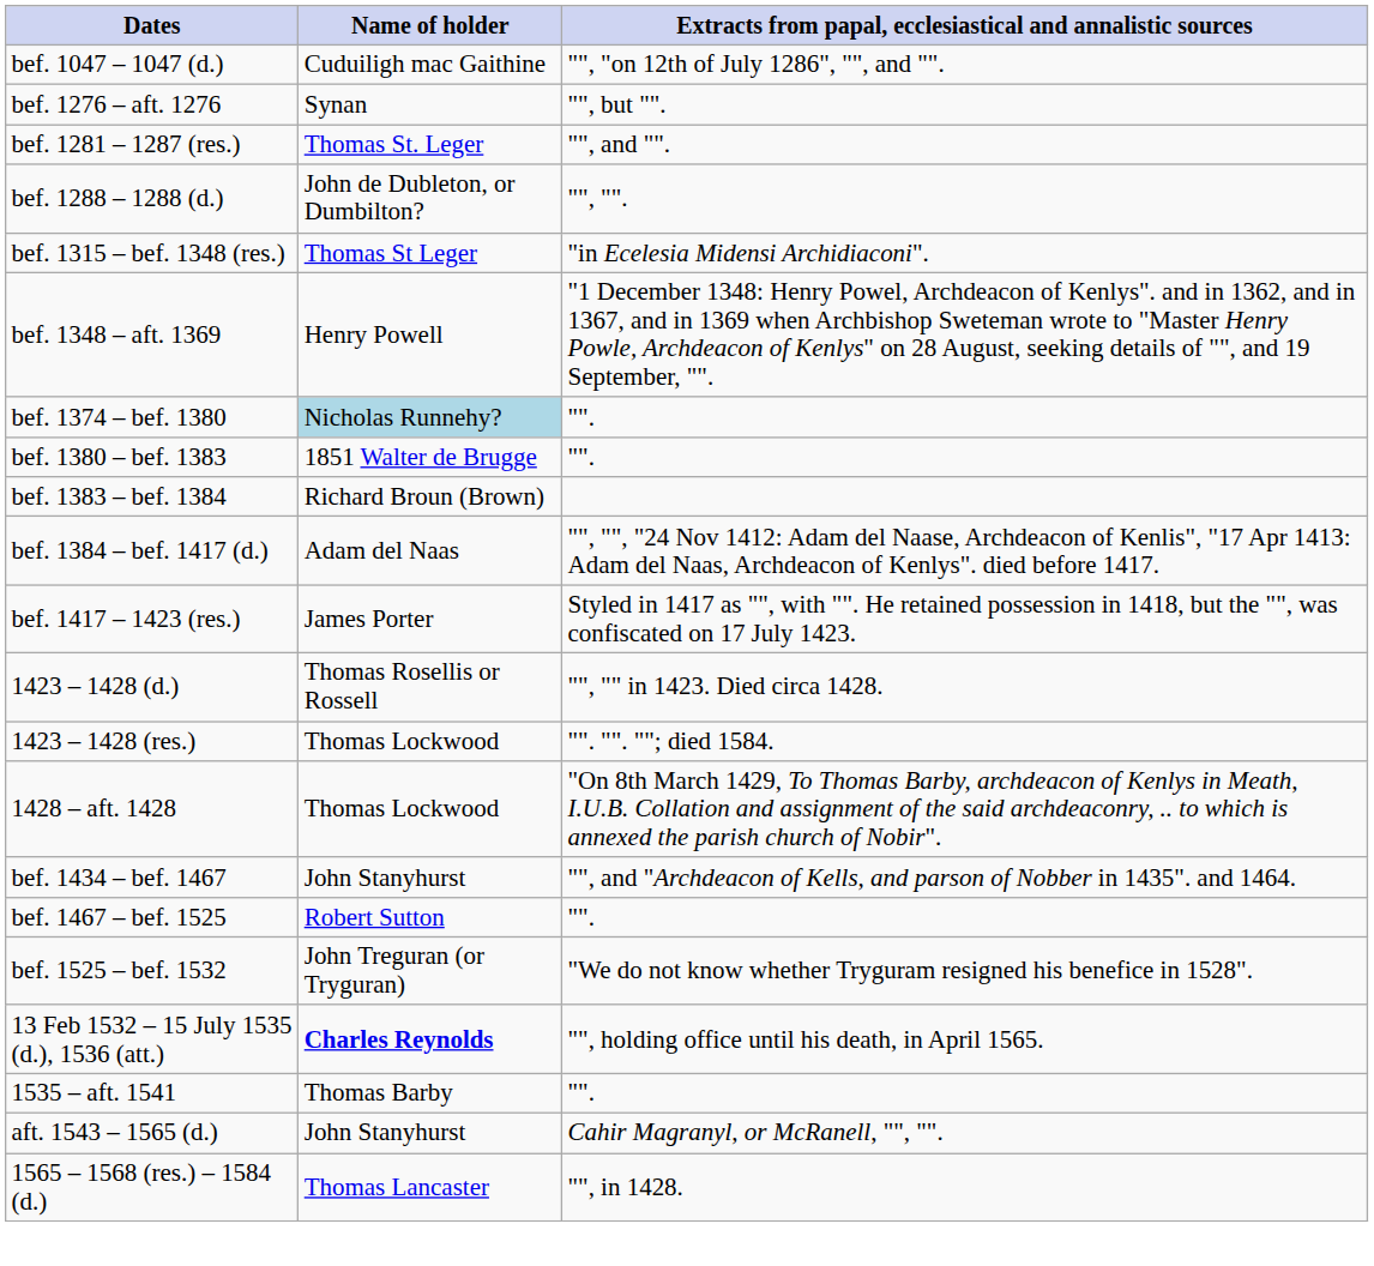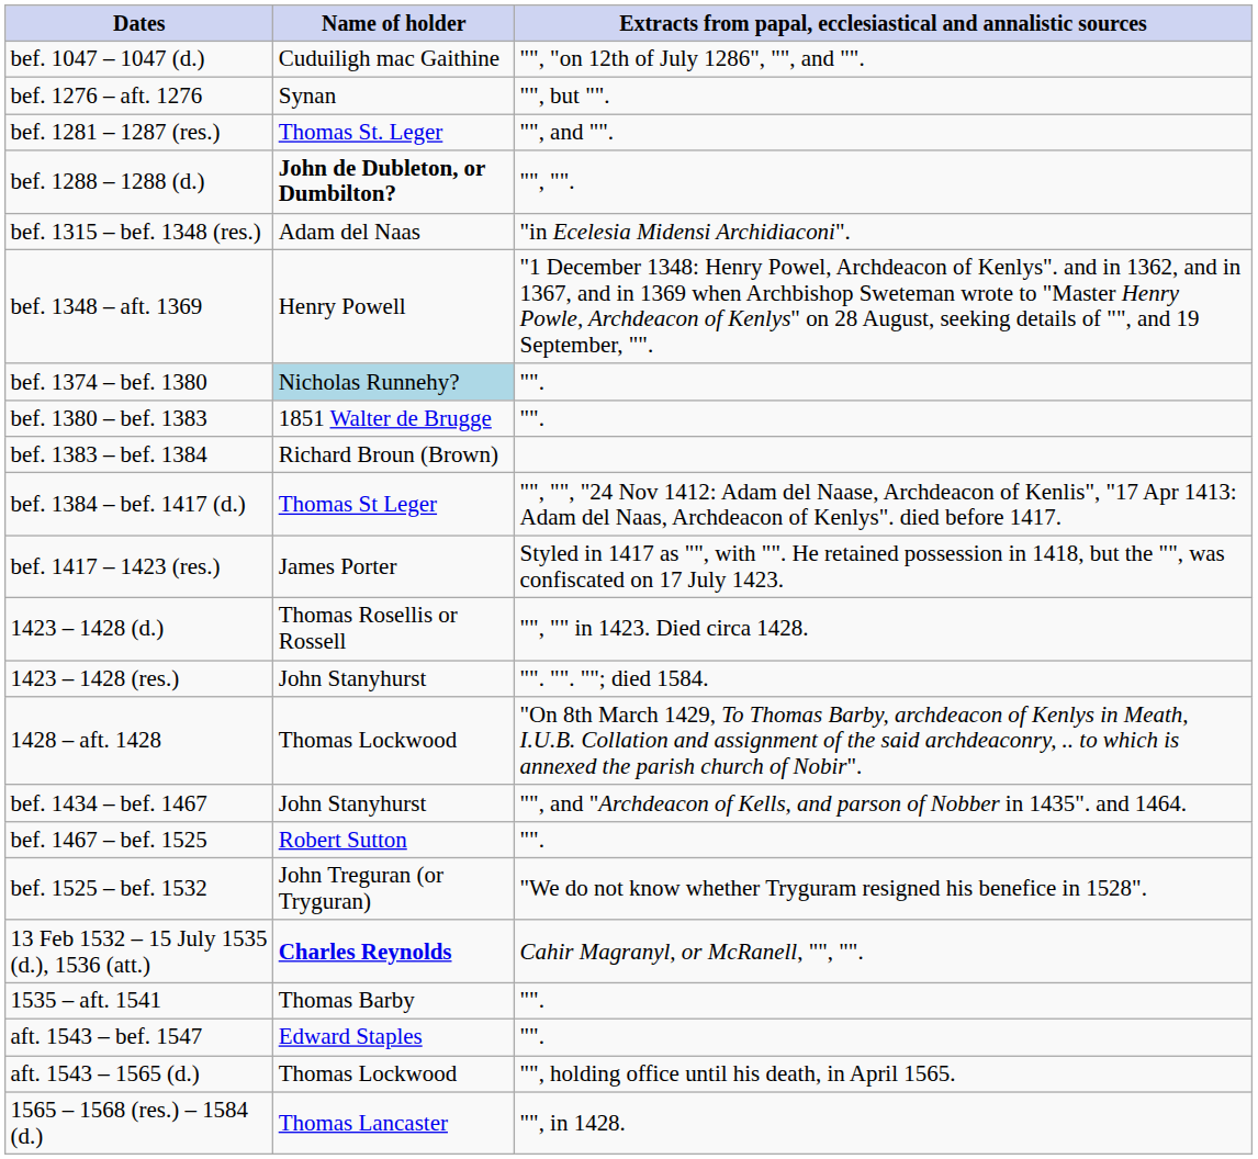bef. 1288 – 1288 (d.) | Name of holder: normal -> bold
bef. 1315 – bef. 1348 (res.) | Name of holder: Thomas St Leger -> Adam del Naas
bef. 1384 – bef. 1417 (d.) | Name of holder: Adam del Naas -> Thomas St Leger
1423 – 1428 (res.) | Name of holder: Thomas Lockwood -> John Stanyhurst
13 Feb 1532 – 15 July 1535 (d.), 1536 (att.) | Extracts from papal, ecclesiastical and annalistic sources: "", holding office until his death, in April 1565. -> Cahir Magranyl, or McRanell, "", "".
+ row: aft. 1543 – bef. 1547 | Edward Staples | "".
aft. 1543 – 1565 (d.) | Name of holder: John Stanyhurst -> Thomas Lockwood
aft. 1543 – 1565 (d.) | Extracts from papal, ecclesiastical and annalistic sources: Cahir Magranyl, or McRanell, "", "". -> "", holding office until his death, in April 1565.
